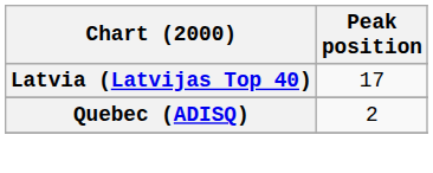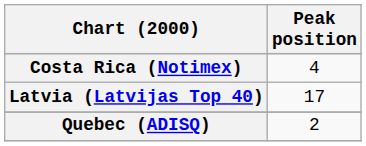+ row: Costa Rica (Notimex) | 4
